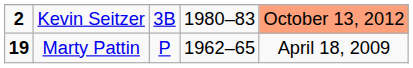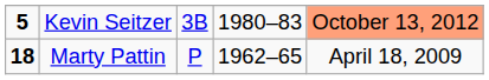Kevin Seitzer | column 1: 2 -> 5
Marty Pattin | column 1: 19 -> 18
